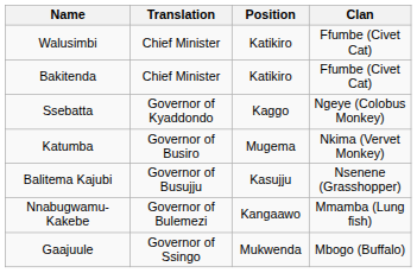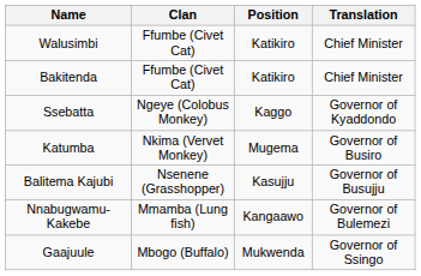columns swapped: Clan <-> Translation
